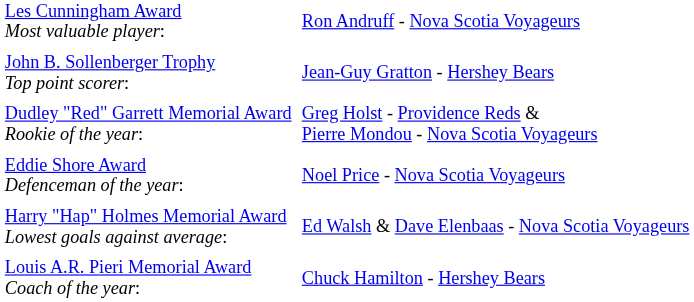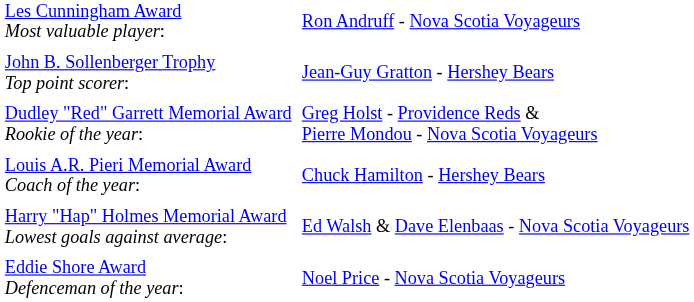rows swapped: Eddie Shore Award Defenceman of the year: <-> Louis A.R. Pieri Memorial Award Coach of the year:
